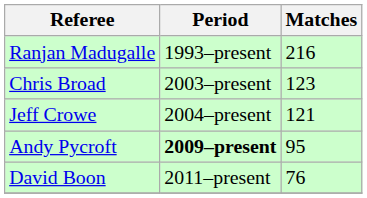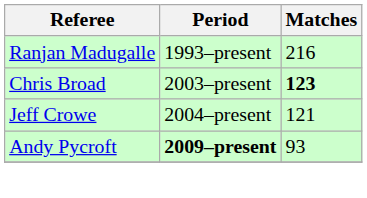Chris Broad | Matches: normal -> bold
Andy Pycroft | Matches: 95 -> 93
- row: David Boon | 2011–present | 76
